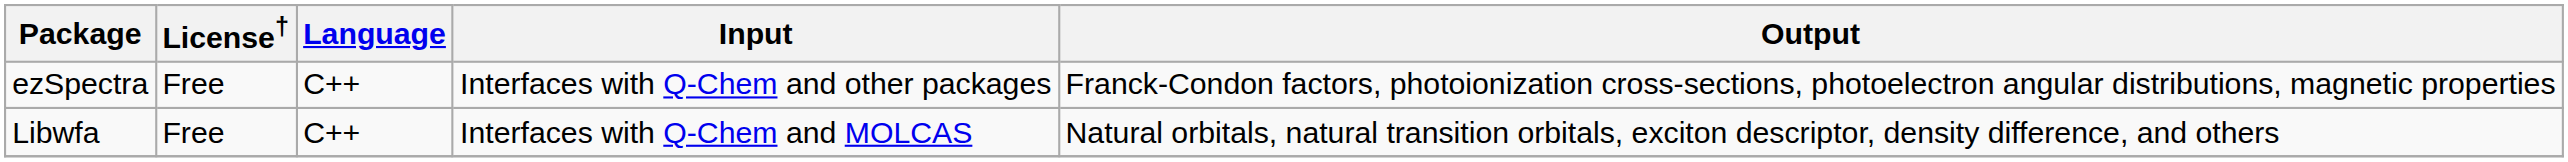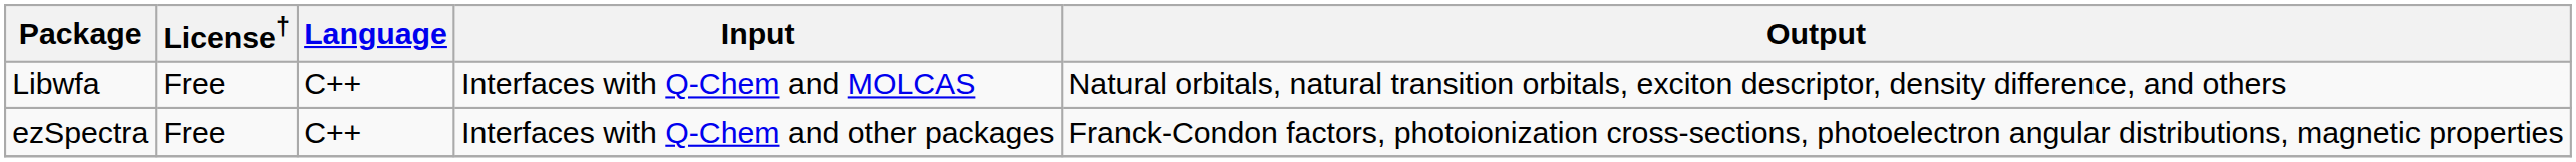rows swapped: ezSpectra <-> Libwfa
